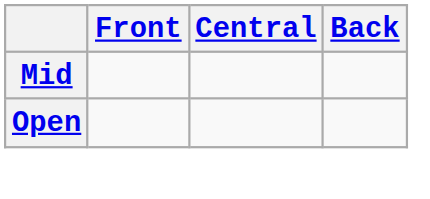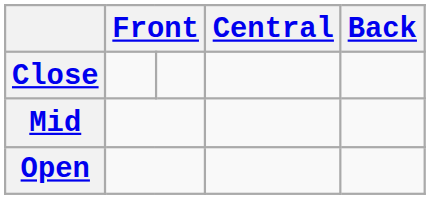+ row: Close
